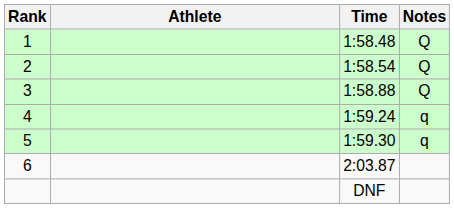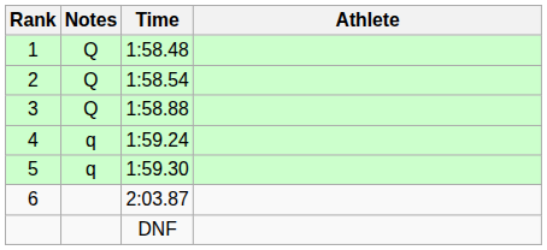columns swapped: Athlete <-> Notes
